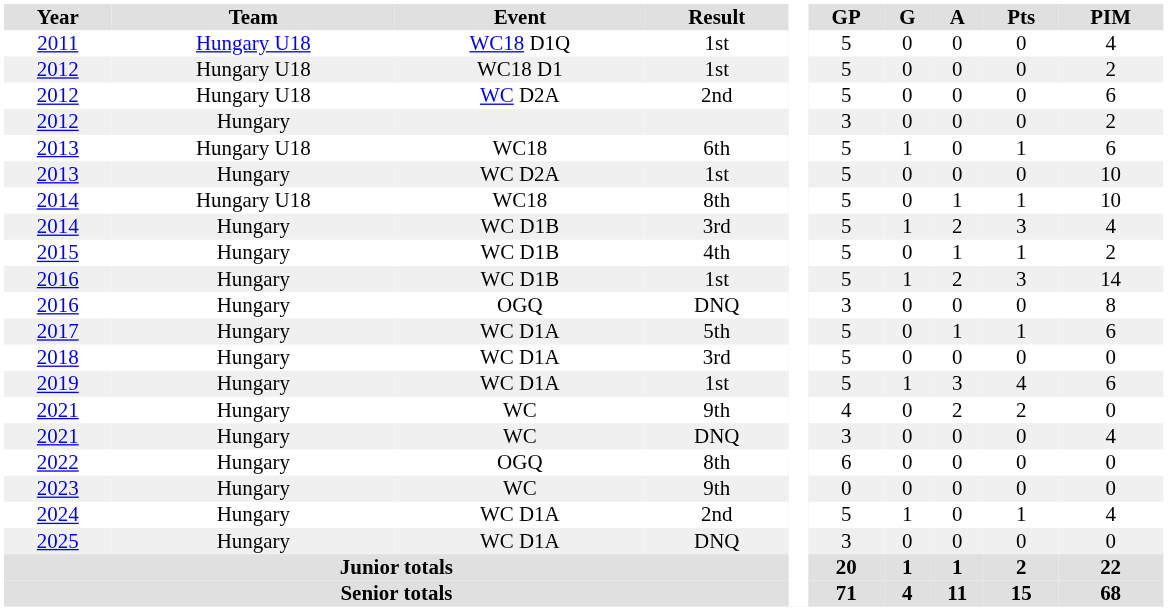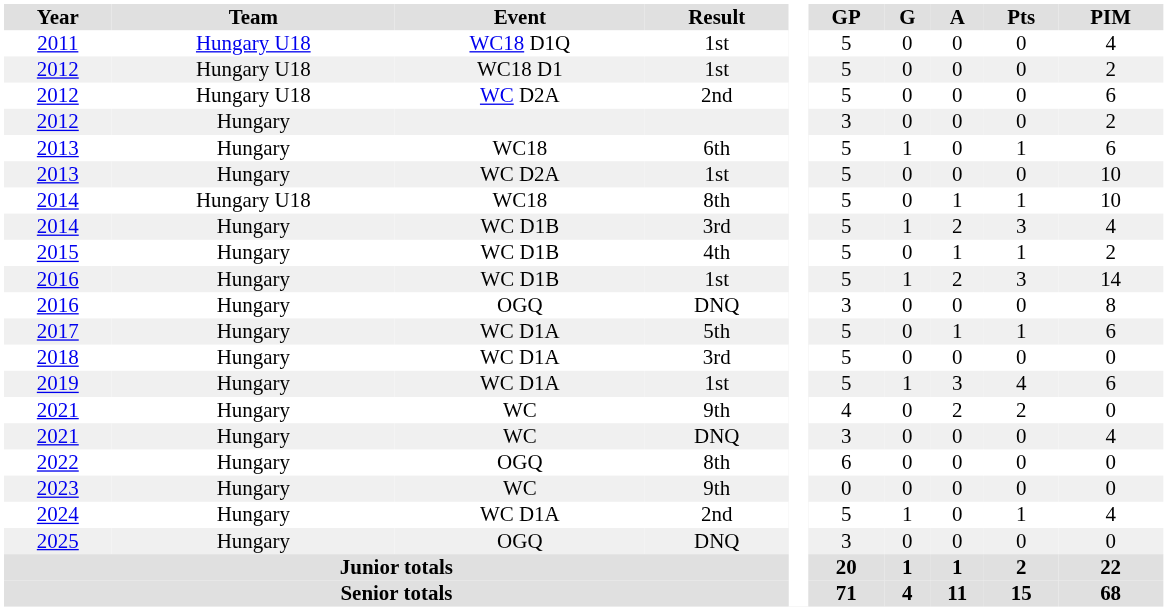2013 / 6th | Team: Hungary U18 -> Hungary
2025 | Event: WC D1A -> OGQ
